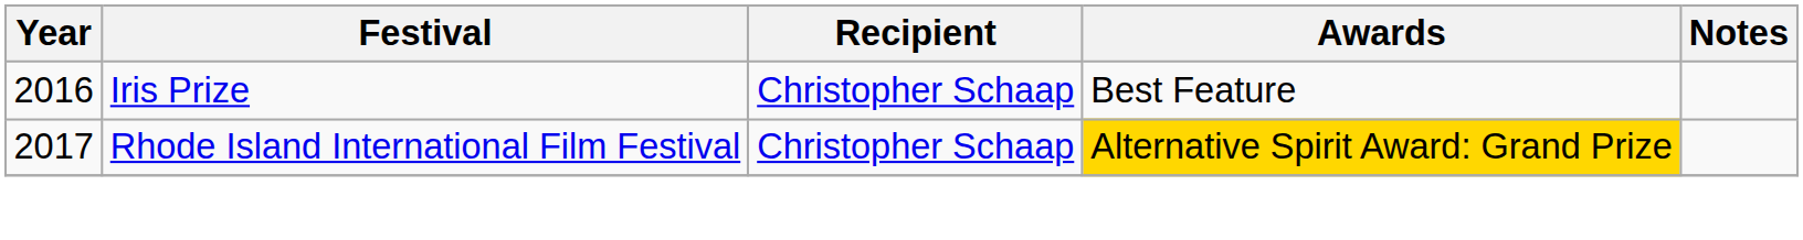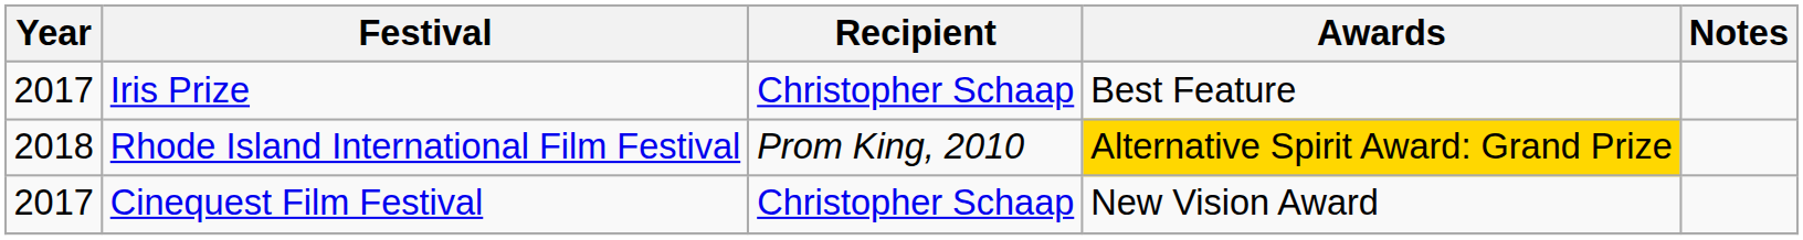Iris Prize | Year: 2016 -> 2017
Rhode Island International Film Festival | Year: 2017 -> 2018
Rhode Island International Film Festival | Recipient: Christopher Schaap -> Prom King, 2010
+ row: 2017 | Cinequest Film Festival | Christopher Schaap | New Vision Award
